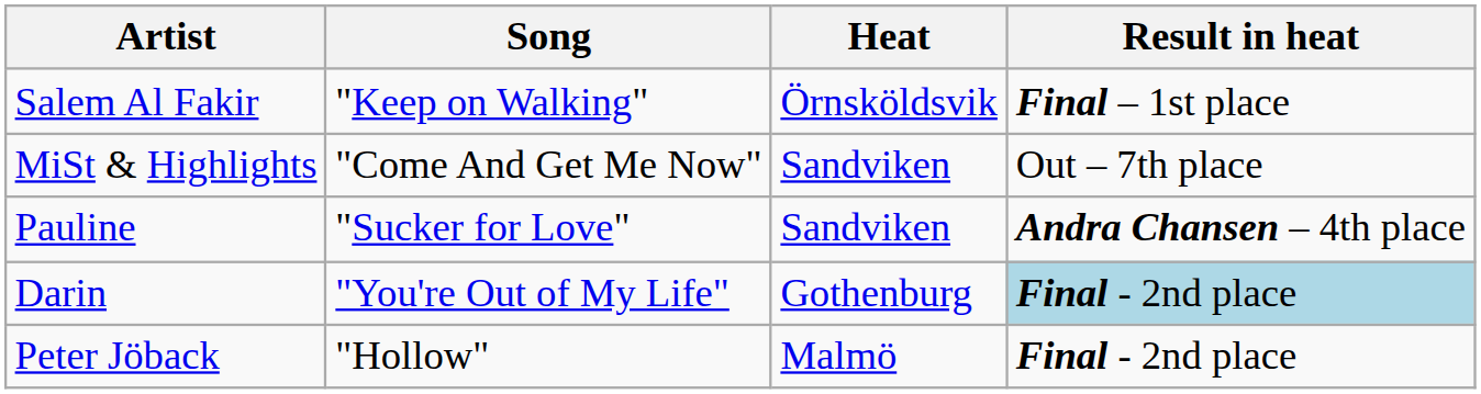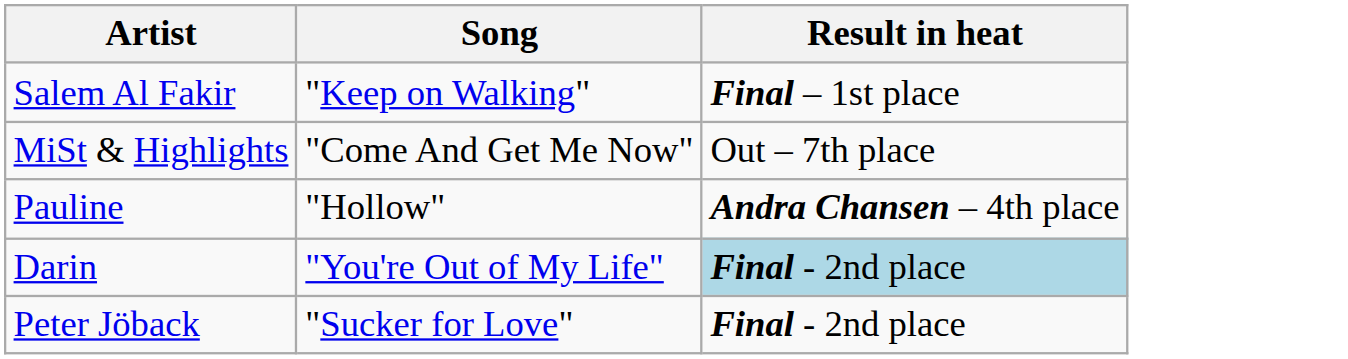- column: Heat | Örnsköldsvik | Sandviken | Sandviken | Gothenburg | Malmö
Pauline | Song: "Sucker for Love" -> "Hollow"
Peter Jöback | Song: "Hollow" -> "Sucker for Love"
